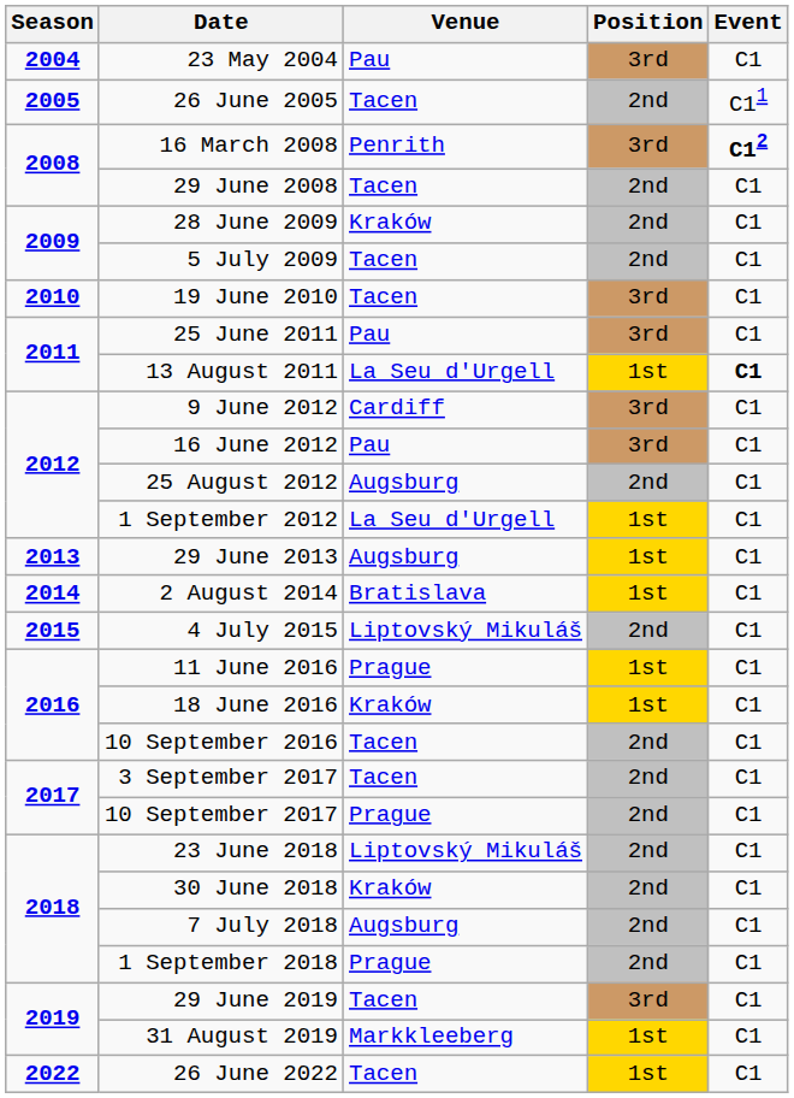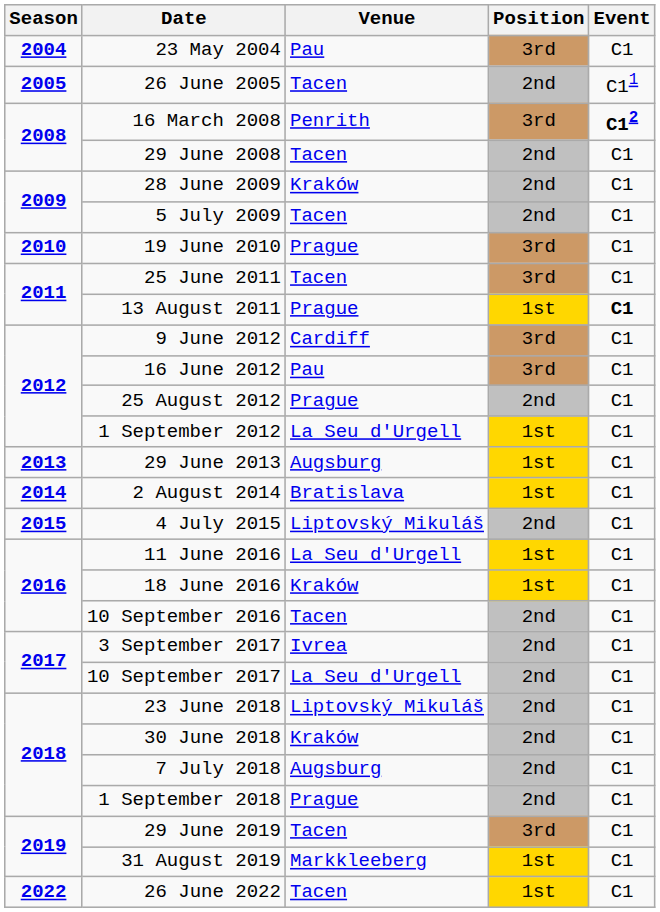19 June 2010 | Venue: Tacen -> Prague
25 June 2011 | Venue: Pau -> Tacen
13 August 2011 | Venue: La Seu d'Urgell -> Prague
25 August 2012 | Venue: Augsburg -> Prague
11 June 2016 | Venue: Prague -> La Seu d'Urgell
3 September 2017 | Venue: Tacen -> Ivrea
10 September 2017 | Venue: Prague -> La Seu d'Urgell
